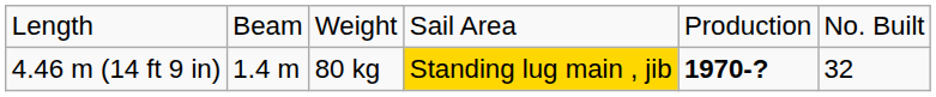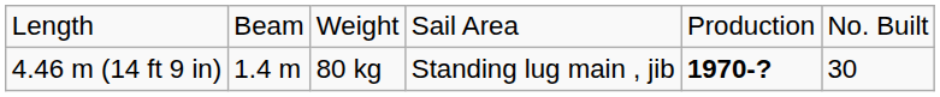4.46 m (14 ft 9 in) | column 4: gold background -> no background
4.46 m (14 ft 9 in) | column 6: 32 -> 30
